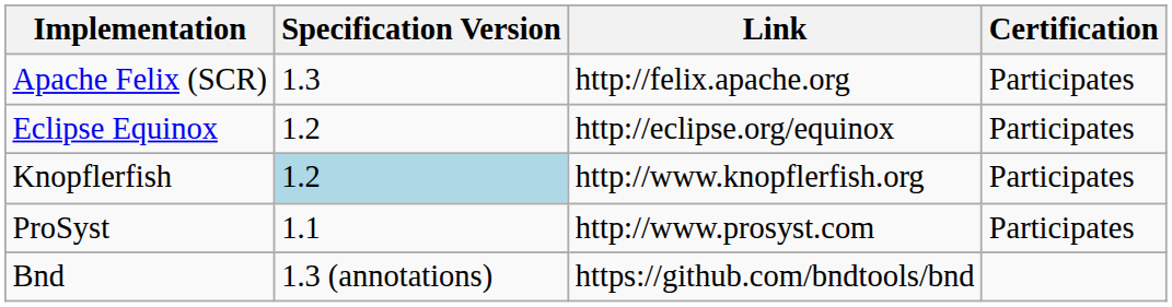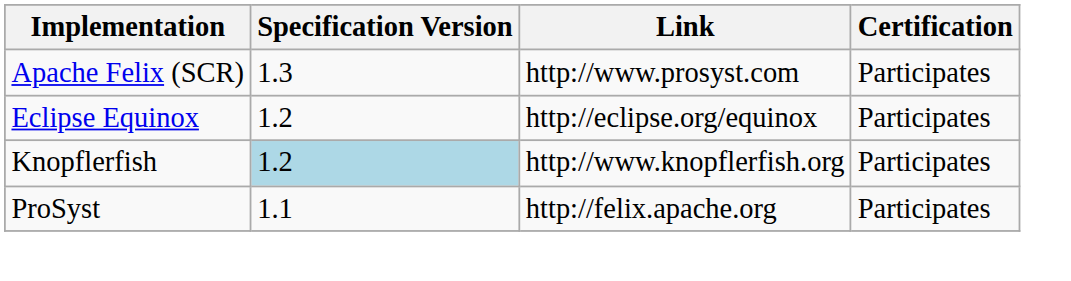Apache Felix (SCR) | Link: http://felix.apache.org -> http://www.prosyst.com
ProSyst | Link: http://www.prosyst.com -> http://felix.apache.org
- row: Bnd | 1.3 (annotations) | https://github.com/bndtools/bnd
